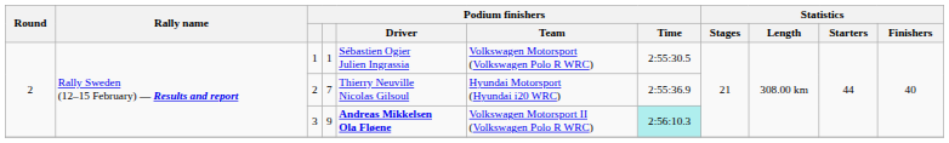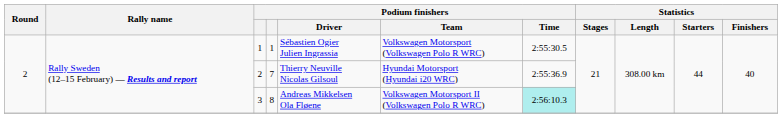3 | column 4: 9 -> 8
3 | Podium finishers / Driver: bold -> normal
